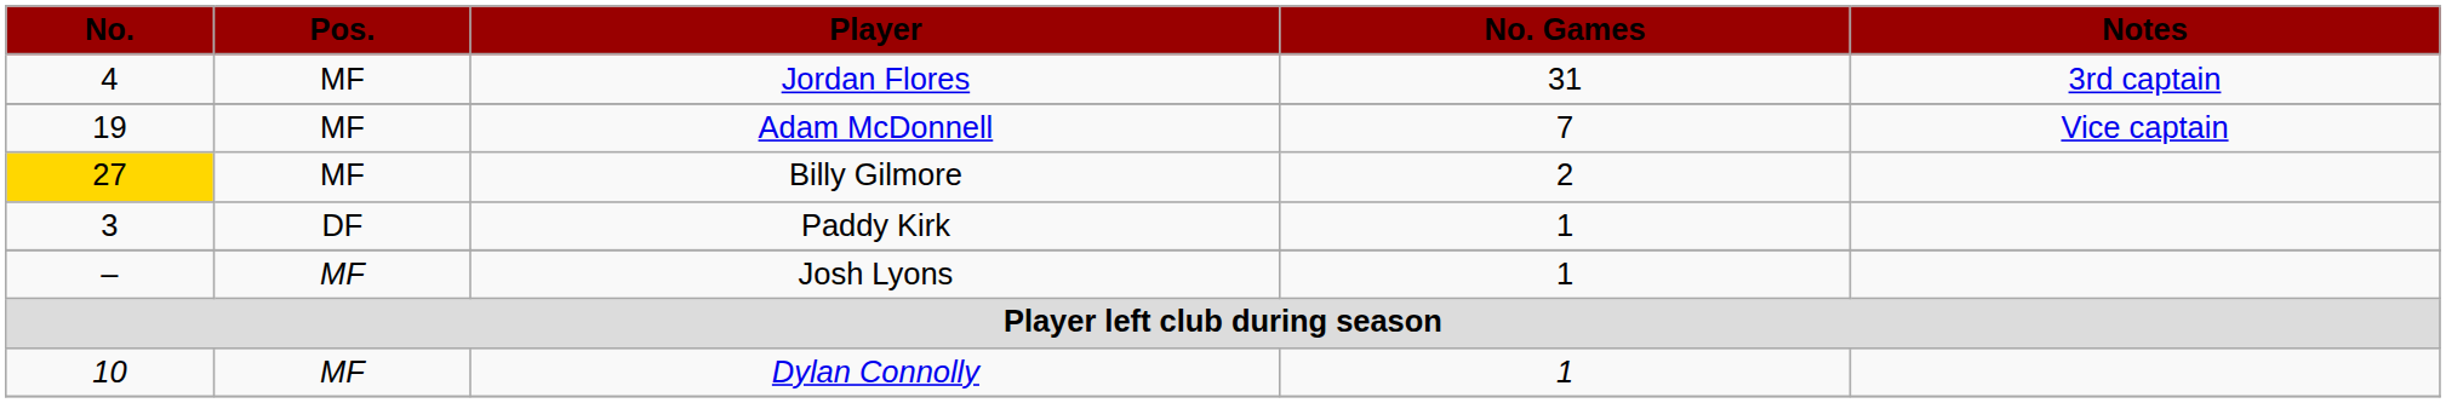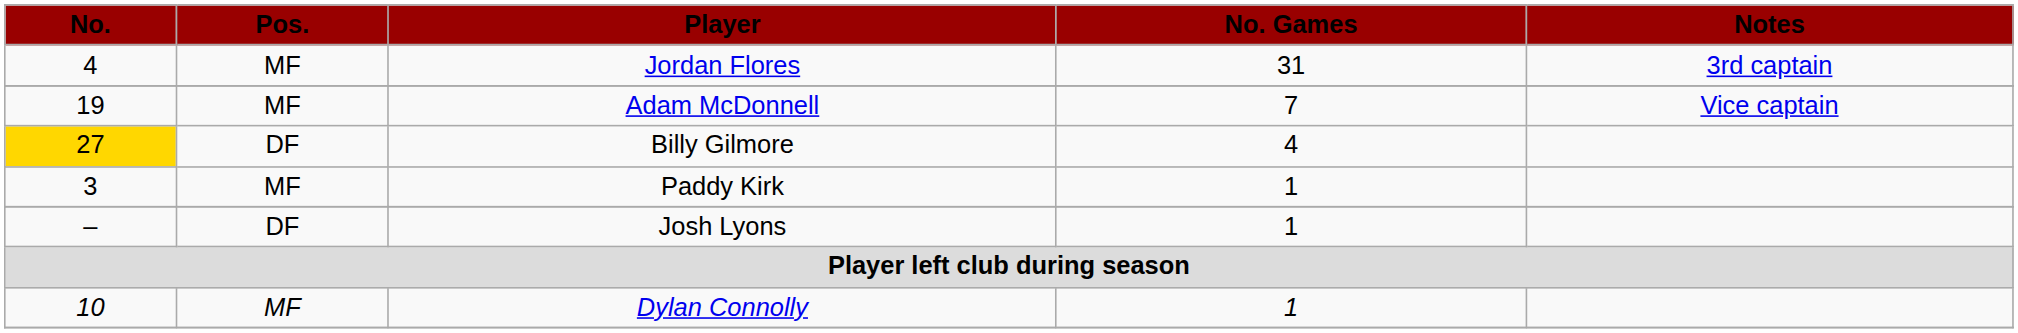Billy Gilmore | Pos.: MF -> DF
Billy Gilmore | No. Games: 2 -> 4
Paddy Kirk | Pos.: DF -> MF
Josh Lyons | Pos.: MF -> DF
